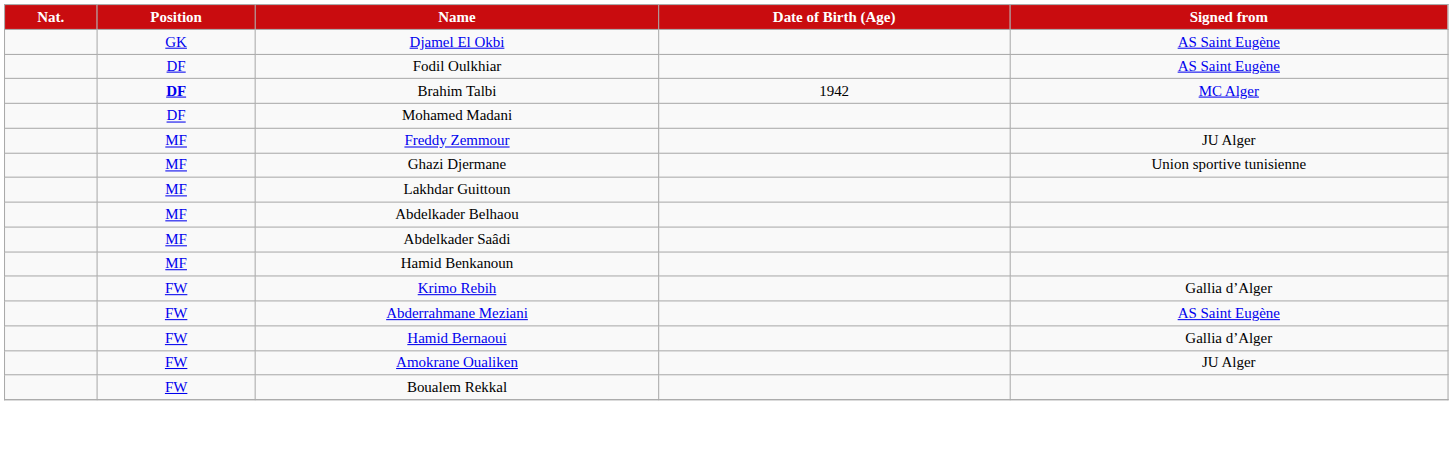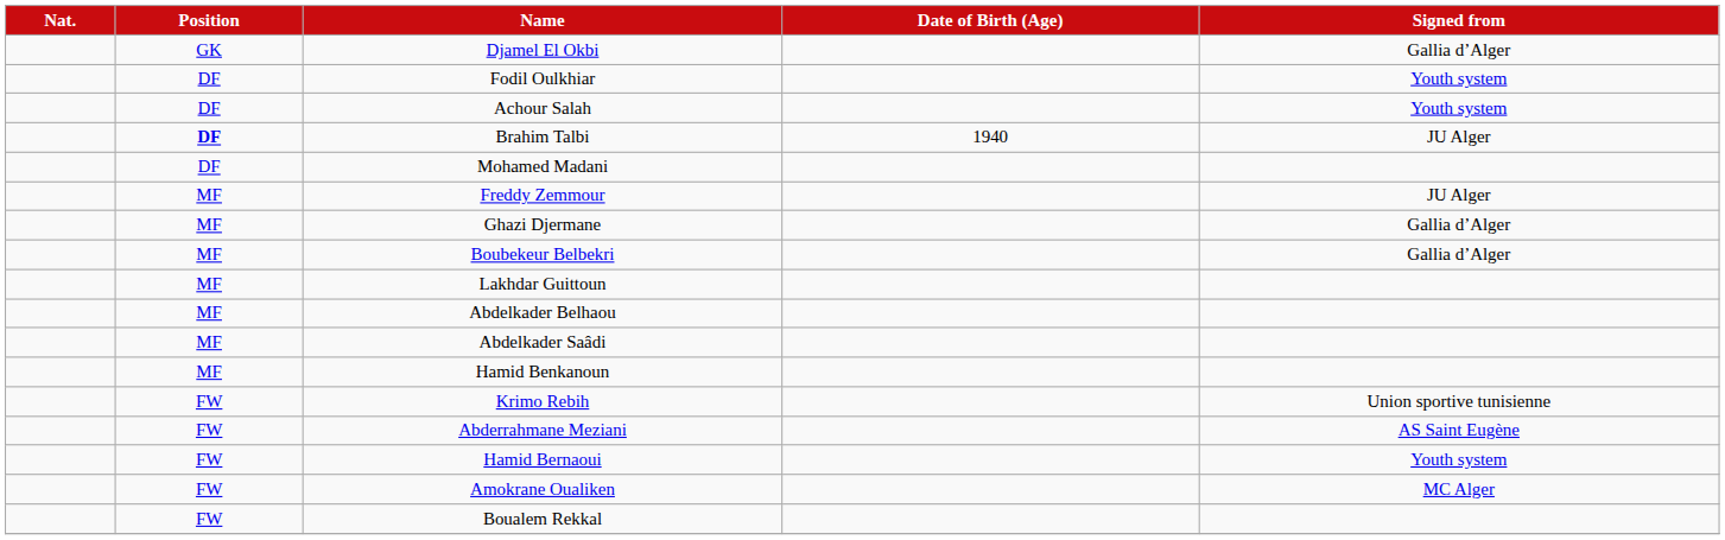Djamel El Okbi | Signed from: AS Saint Eugène -> Gallia d’Alger
Fodil Oulkhiar | Signed from: AS Saint Eugène -> Youth system
+ row: DF | Achour Salah | Youth system
Brahim Talbi | Date of Birth (Age): 1942 -> 1940
Brahim Talbi | Signed from: MC Alger -> JU Alger
Ghazi Djermane | Signed from: Union sportive tunisienne -> Gallia d’Alger
+ row: MF | Boubekeur Belbekri | Gallia d’Alger
Krimo Rebih | Signed from: Gallia d’Alger -> Union sportive tunisienne
Hamid Bernaoui | Signed from: Gallia d’Alger -> Youth system
Amokrane Oualiken | Signed from: JU Alger -> MC Alger
